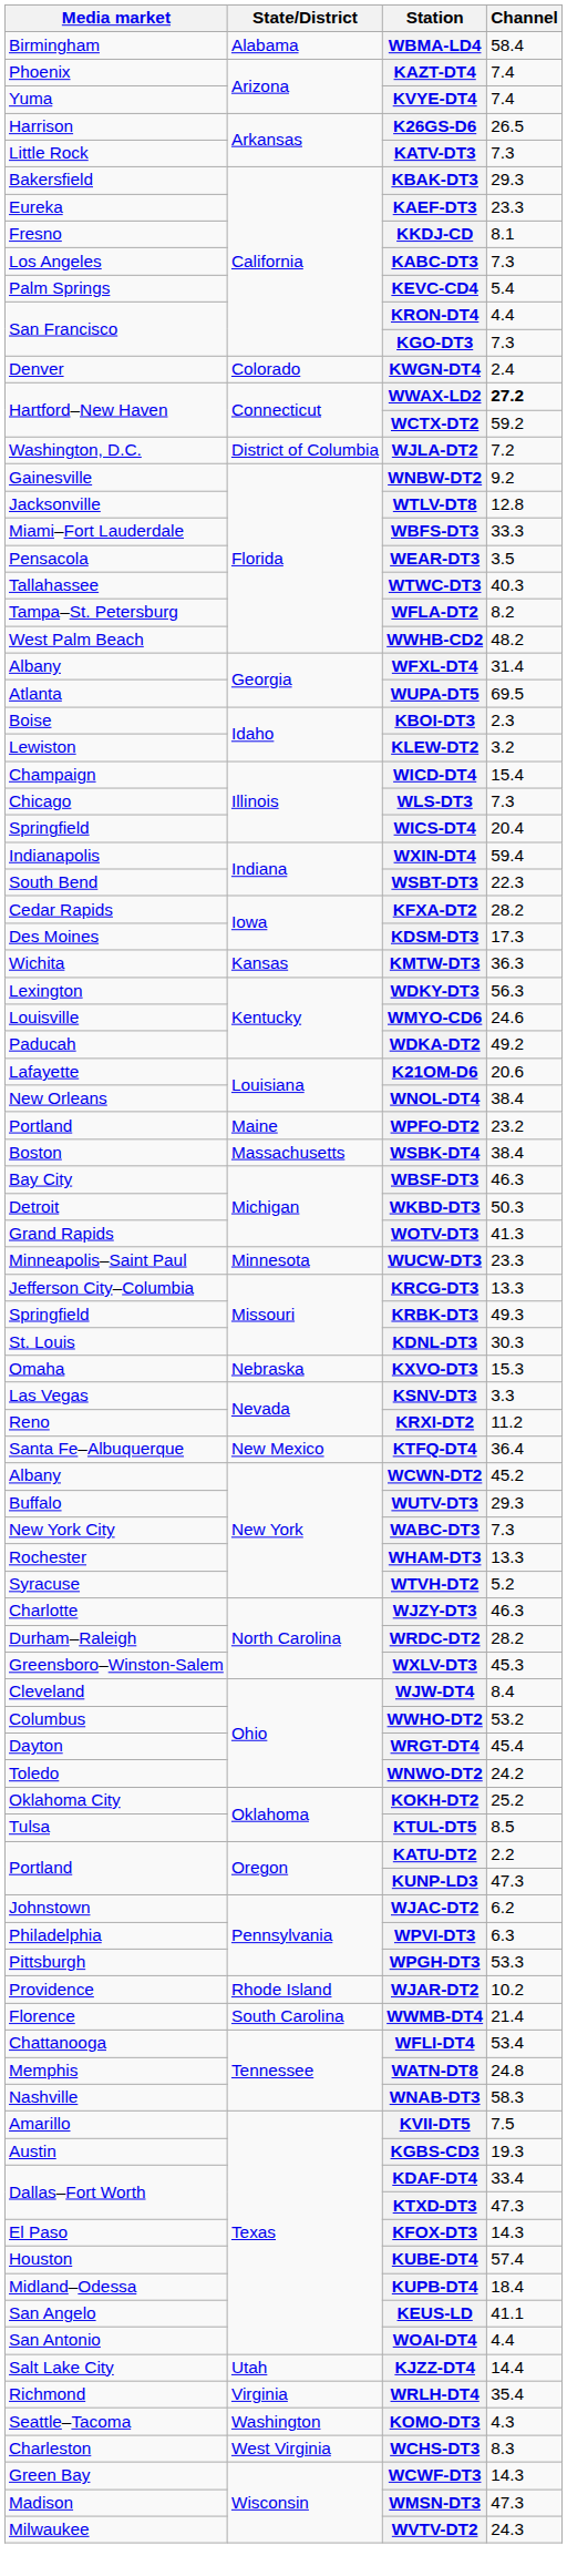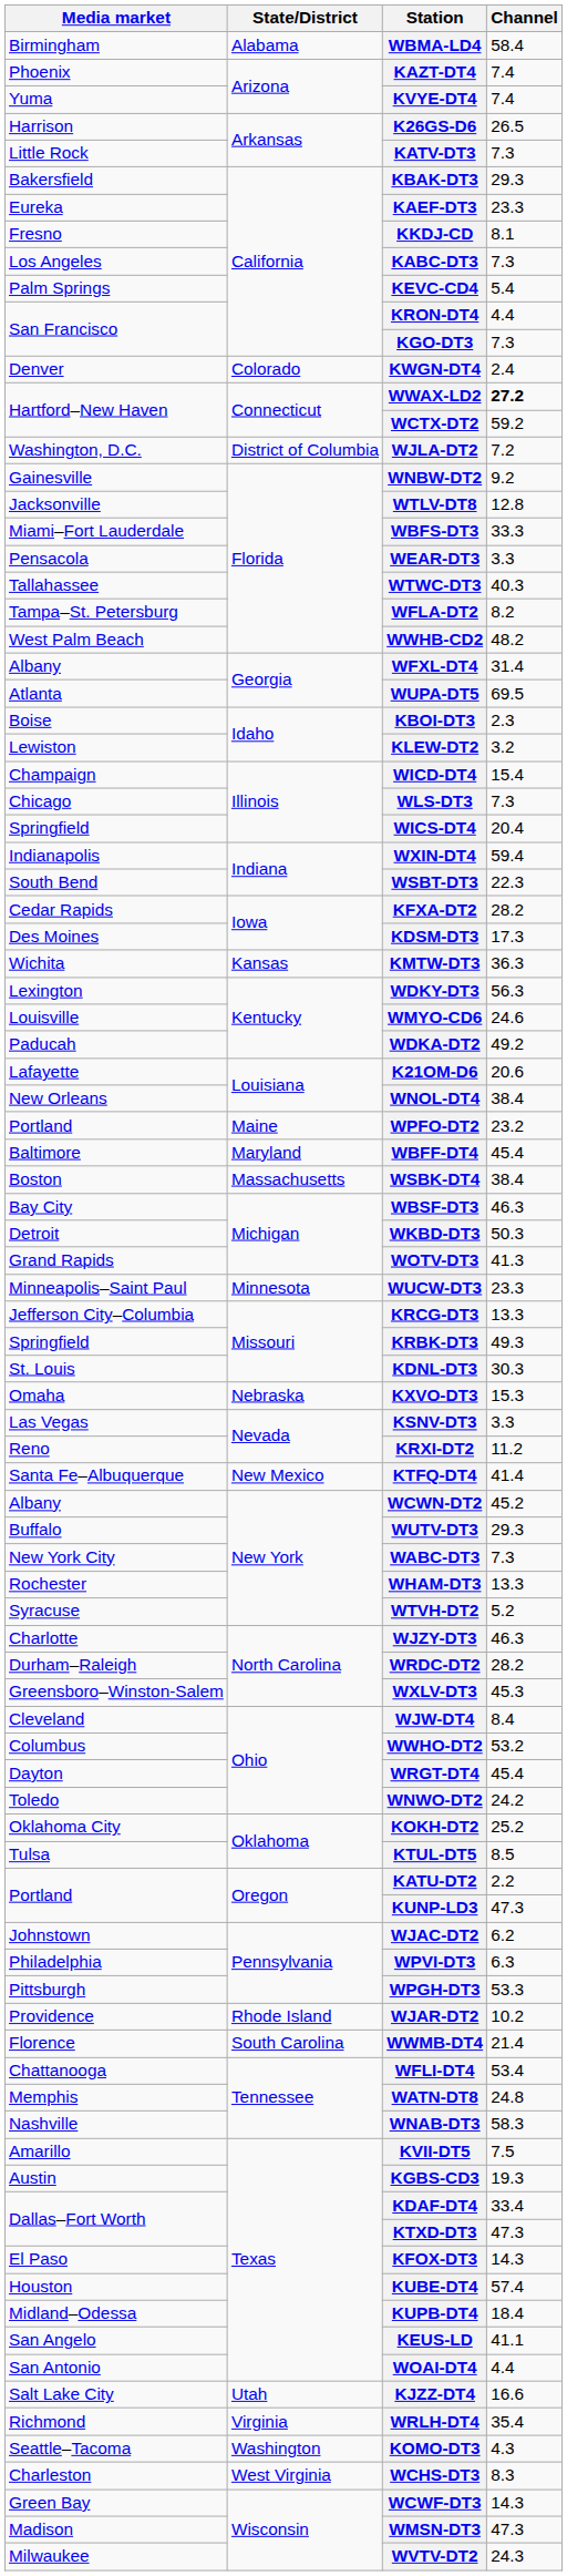WEAR-DT3 | Channel: 3.5 -> 3.3
+ row: Baltimore | Maryland | WBFF-DT4 | 45.4
KTFQ-DT4 | Channel: 36.4 -> 41.4
KJZZ-DT4 | Channel: 14.4 -> 16.6
